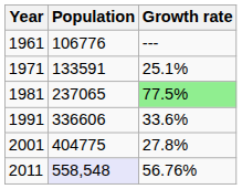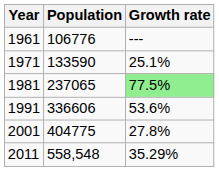1971 | Population: 133591 -> 133590
1991 | Growth rate: 33.6% -> 53.6%
2011 | Population: lavender background -> no background
2011 | Growth rate: 56.76% -> 35.29%
